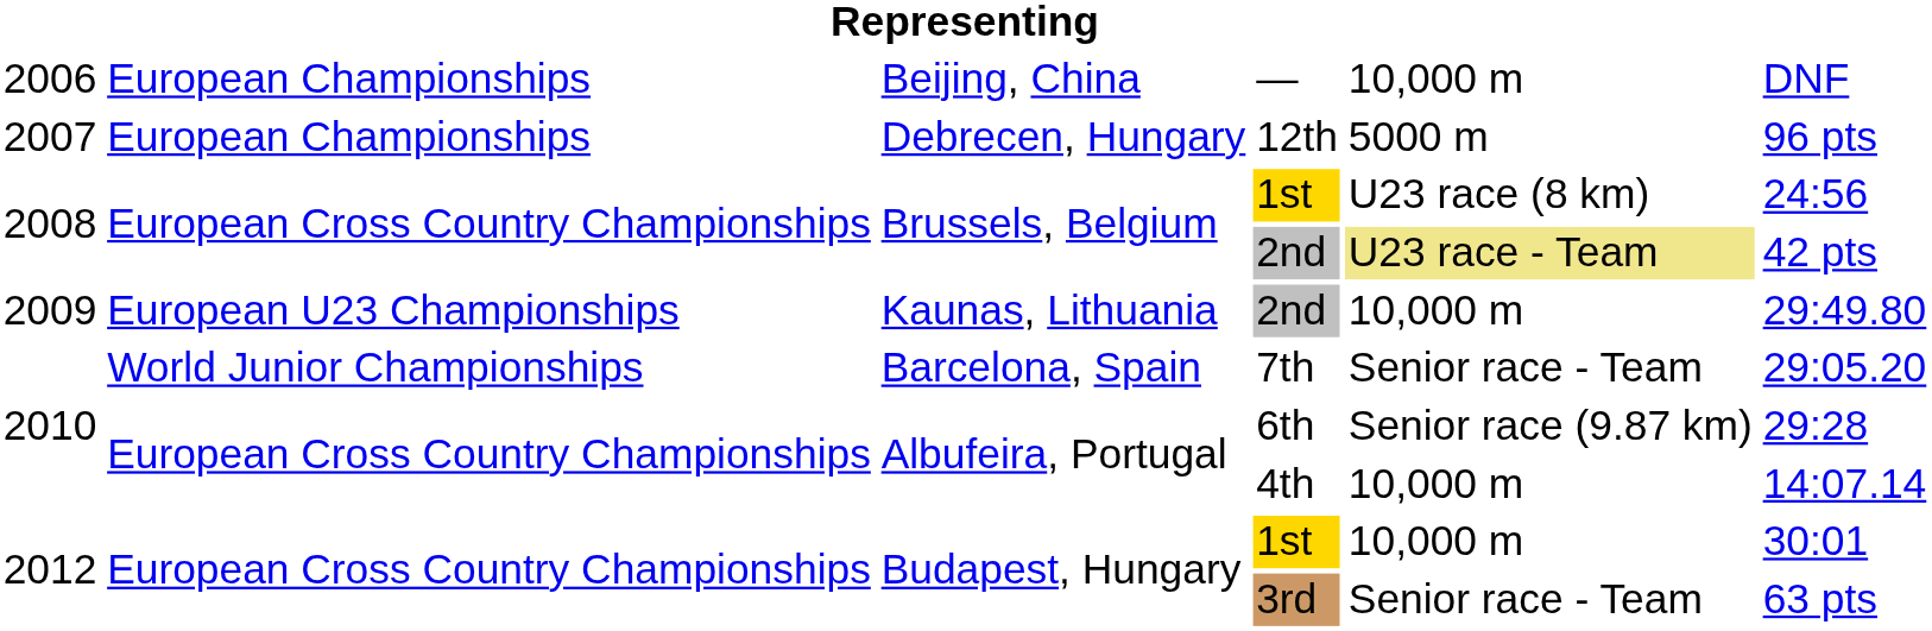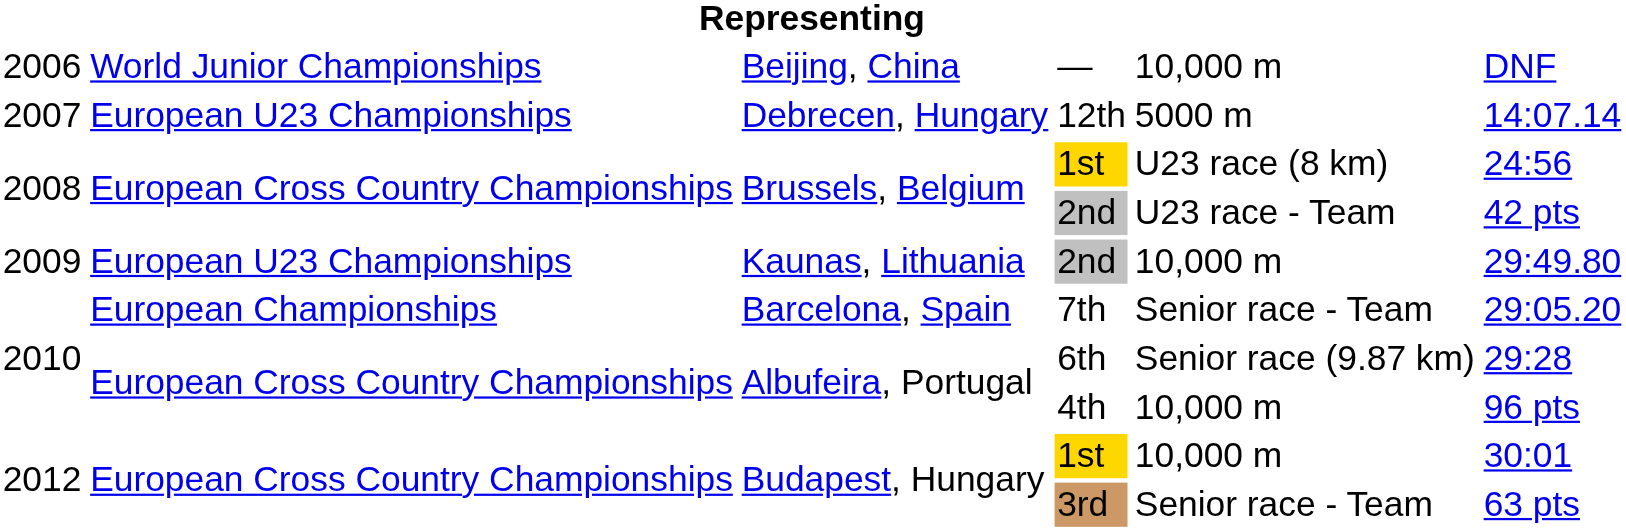— | column 2: European Championships -> World Junior Championships
12th | column 2: European Championships -> European U23 Championships
12th | column 6: 96 pts -> 14:07.14
Brussels, Belgium / 2nd | column 5: khaki background -> no background
7th | column 2: World Junior Championships -> European Championships
4th | column 6: 14:07.14 -> 96 pts
